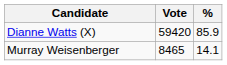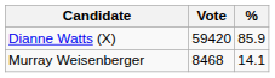Murray Weisenberger | Vote: 8465 -> 8468
